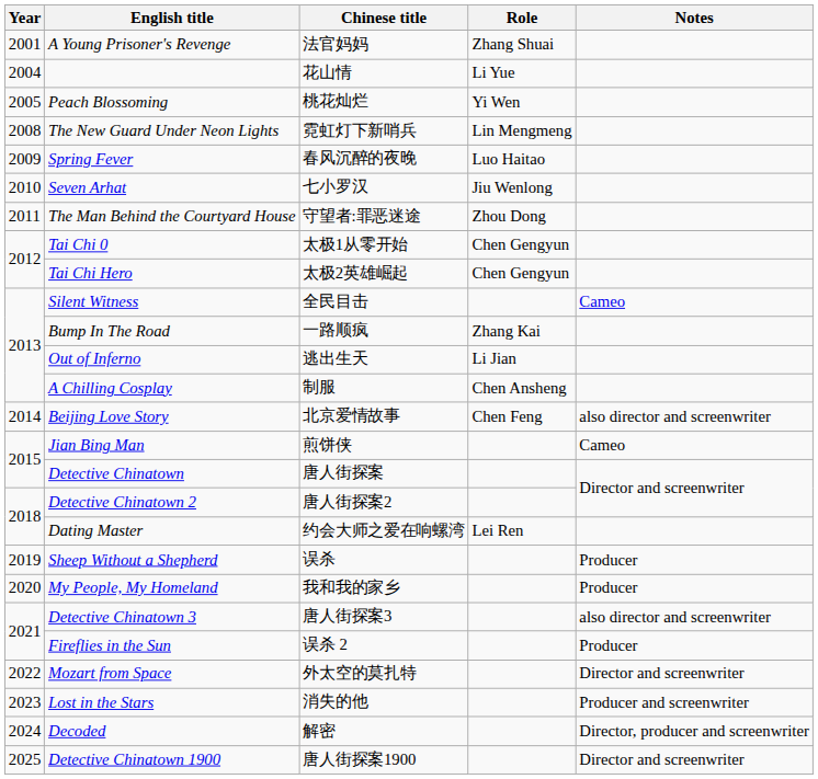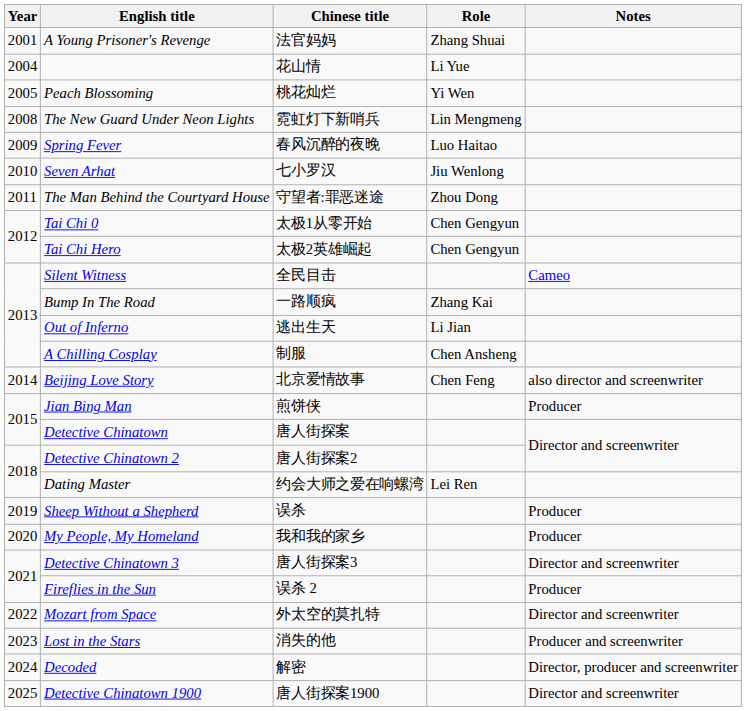Jian Bing Man | Notes: Cameo -> Producer
Detective Chinatown 3 | Notes: also director and screenwriter -> Director and screenwriter
